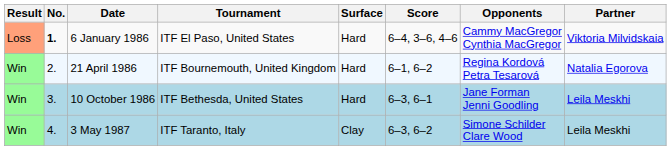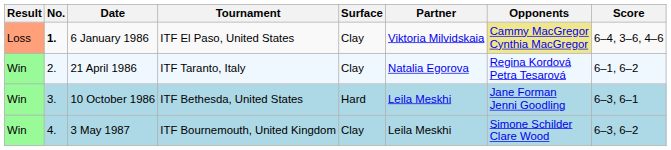columns swapped: Partner <-> Score
6 January 1986 | Surface: Hard -> Clay
6 January 1986 | Opponents: no background -> khaki background
21 April 1986 | Tournament: ITF Bournemouth, United Kingdom -> ITF Taranto, Italy
21 April 1986 | Surface: Hard -> Clay
3 May 1987 | Tournament: ITF Taranto, Italy -> ITF Bournemouth, United Kingdom
